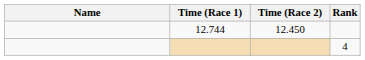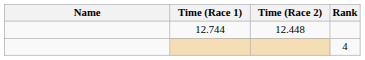12.744 | Time (Race 2): 12.450 -> 12.448
